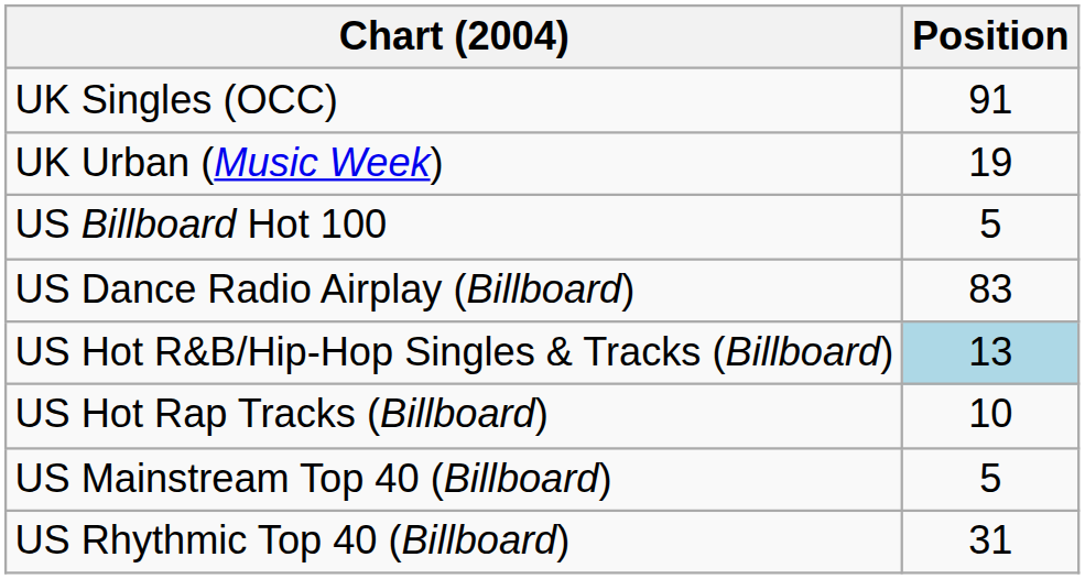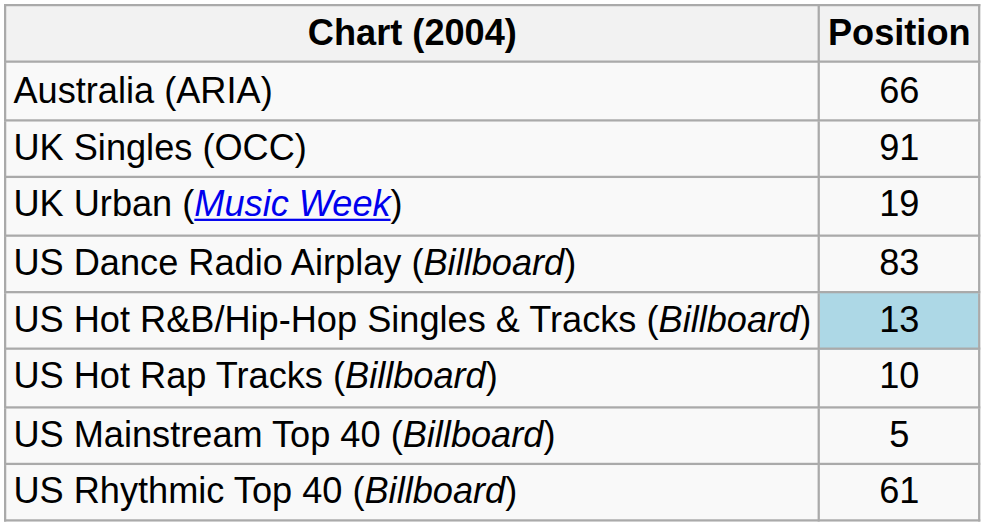+ row: Australia (ARIA) | 66
- row: US Billboard Hot 100 | 5
US Rhythmic Top 40 (Billboard) | Position: 31 -> 61
